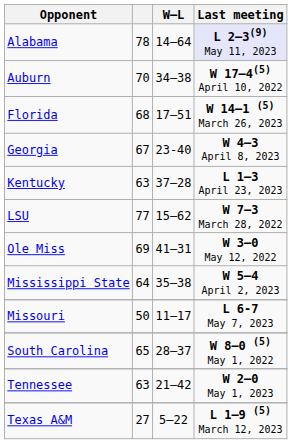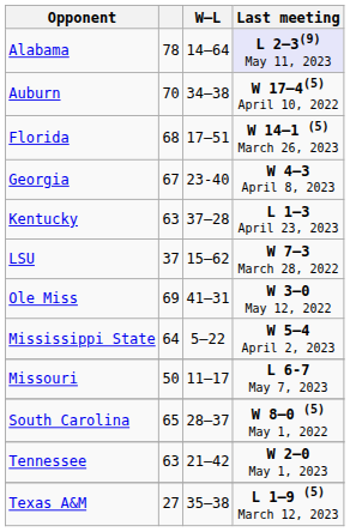LSU | column 2: 77 -> 37
Mississippi State | W–L: 35–38 -> 5–22
Texas A&M | W–L: 5–22 -> 35–38
